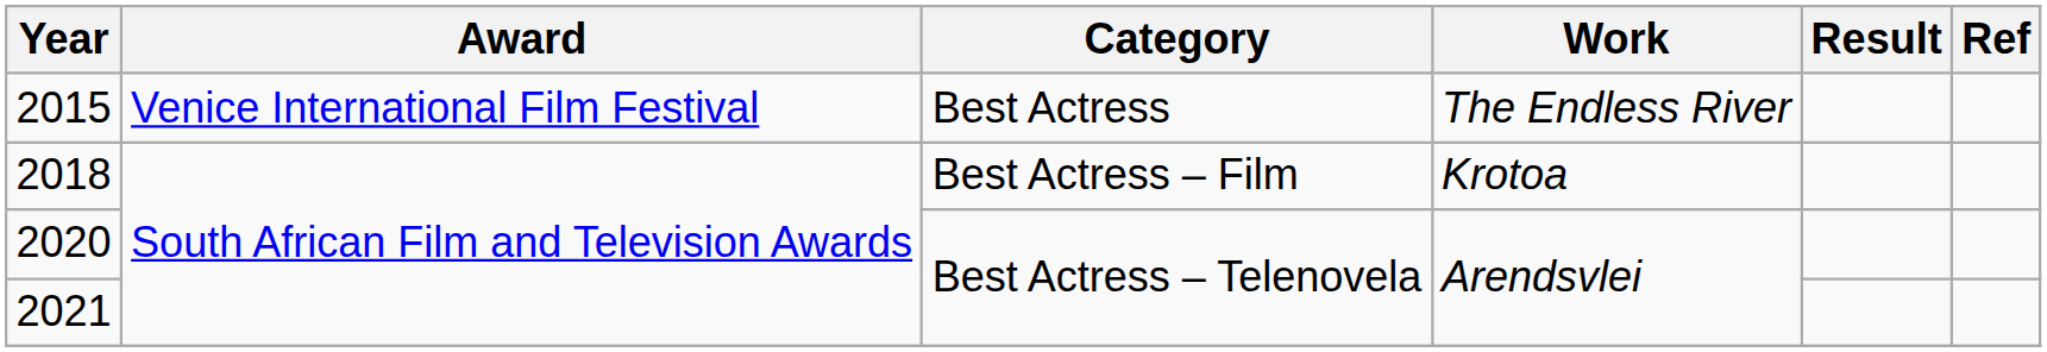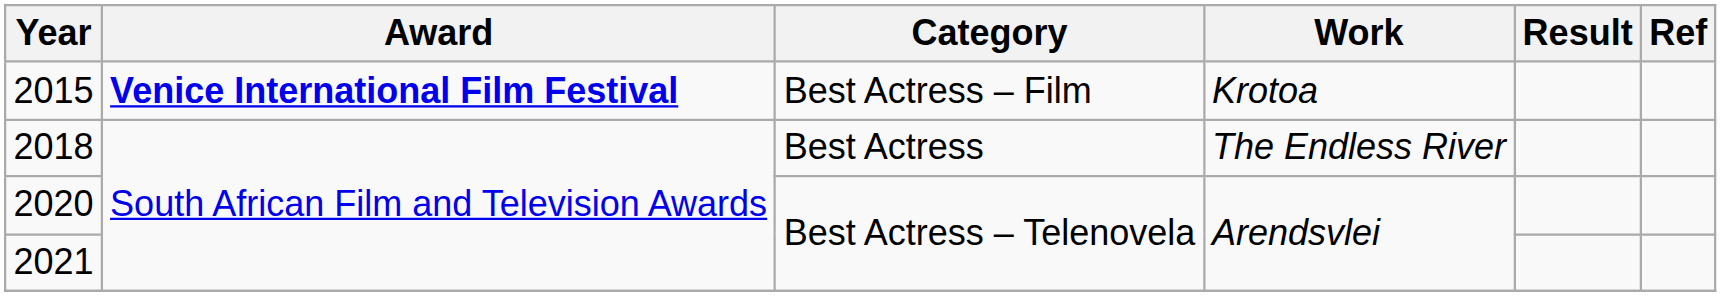2015 | Award: normal -> bold
2015 | Category: Best Actress -> Best Actress – Film
2015 | Work: The Endless River -> Krotoa
2018 | Category: Best Actress – Film -> Best Actress
2018 | Work: Krotoa -> The Endless River
